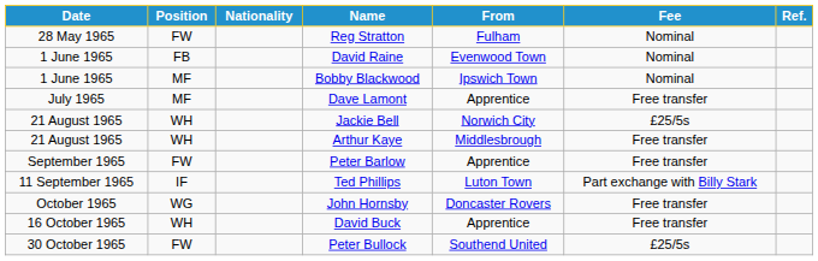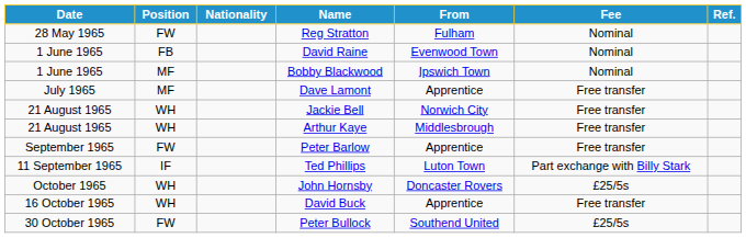Jackie Bell | Fee: £25/5s -> Free transfer
John Hornsby | Position: WG -> WH
John Hornsby | Fee: Free transfer -> £25/5s
